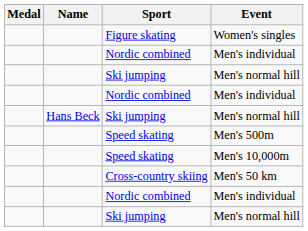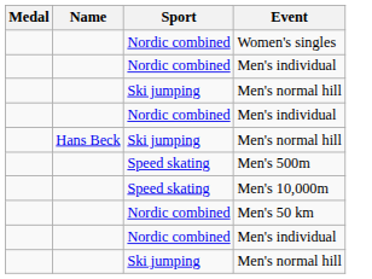Women's singles | Sport: Figure skating -> Nordic combined
Men's 50 km | Sport: Cross-country skiing -> Nordic combined
